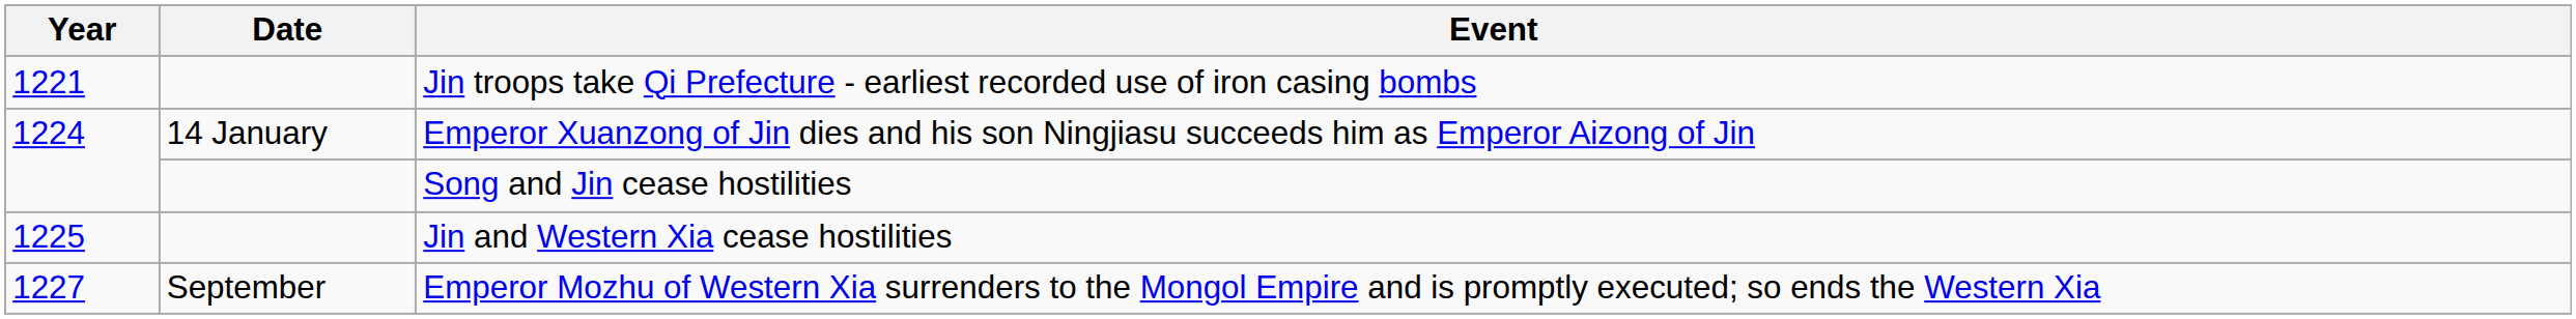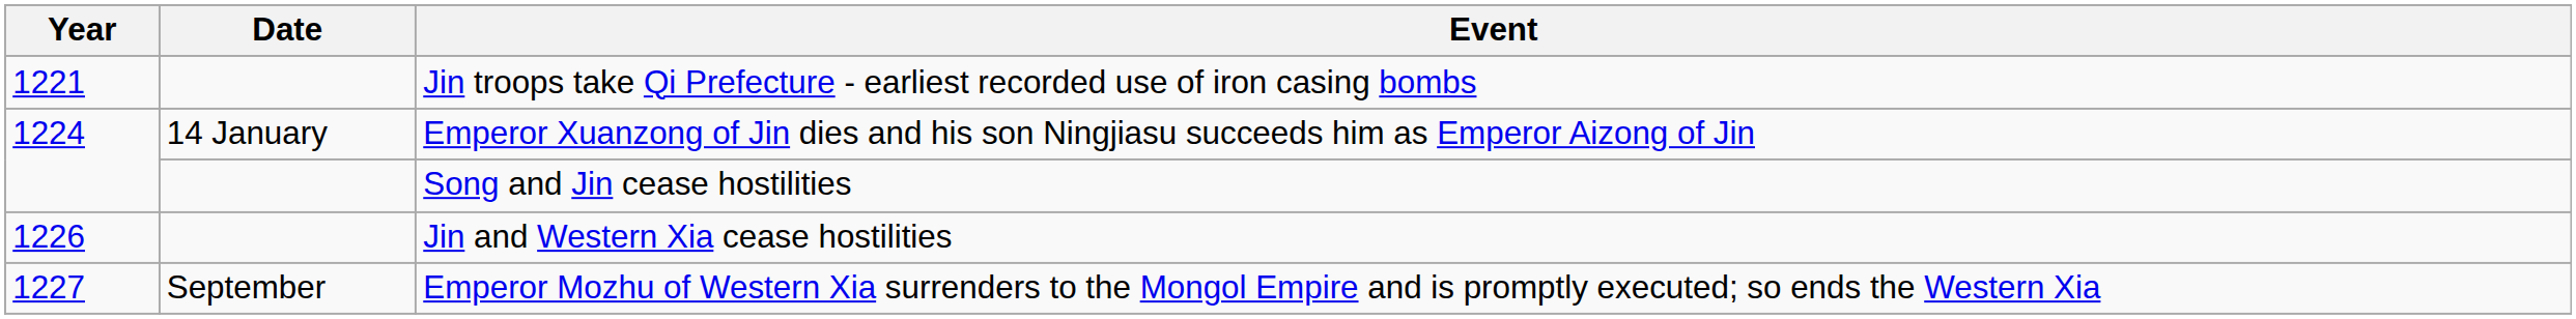Jin and Western Xia cease hostilities | Year: 1225 -> 1226
